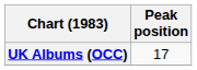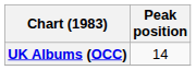UK Albums (OCC) | Peak position: 17 -> 14
